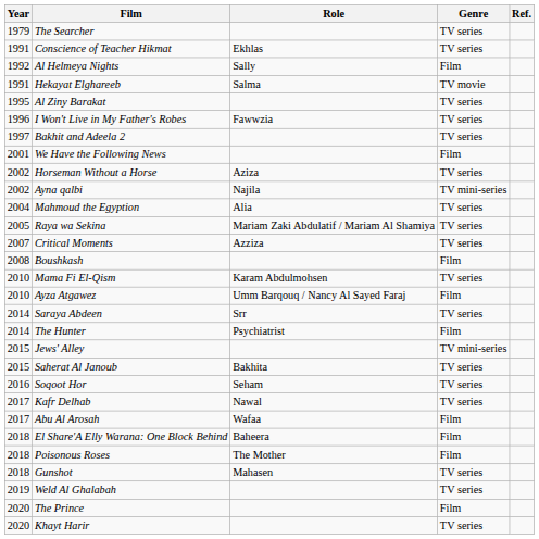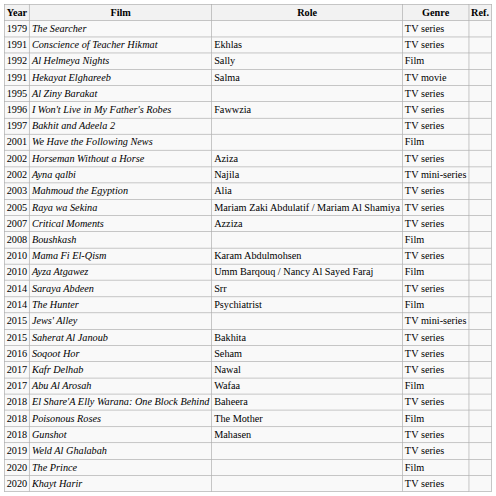Mahmoud the Egyption | Year: 2004 -> 2003
El Share'A Elly Warana: One Block Behind | Genre: Film -> TV series
